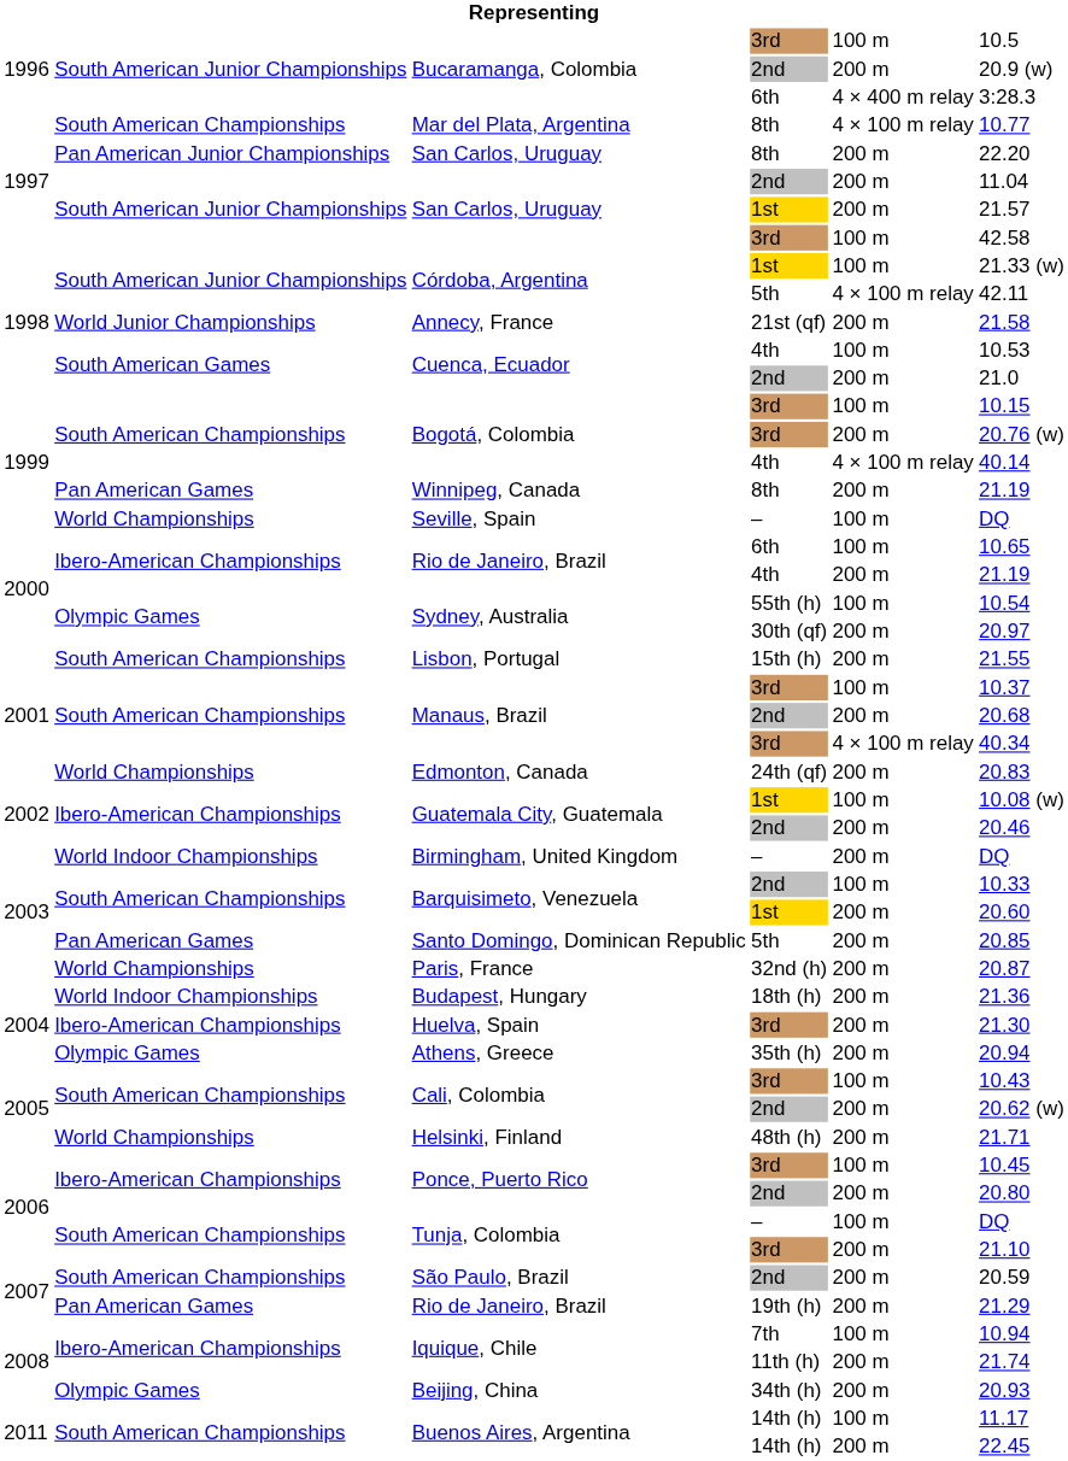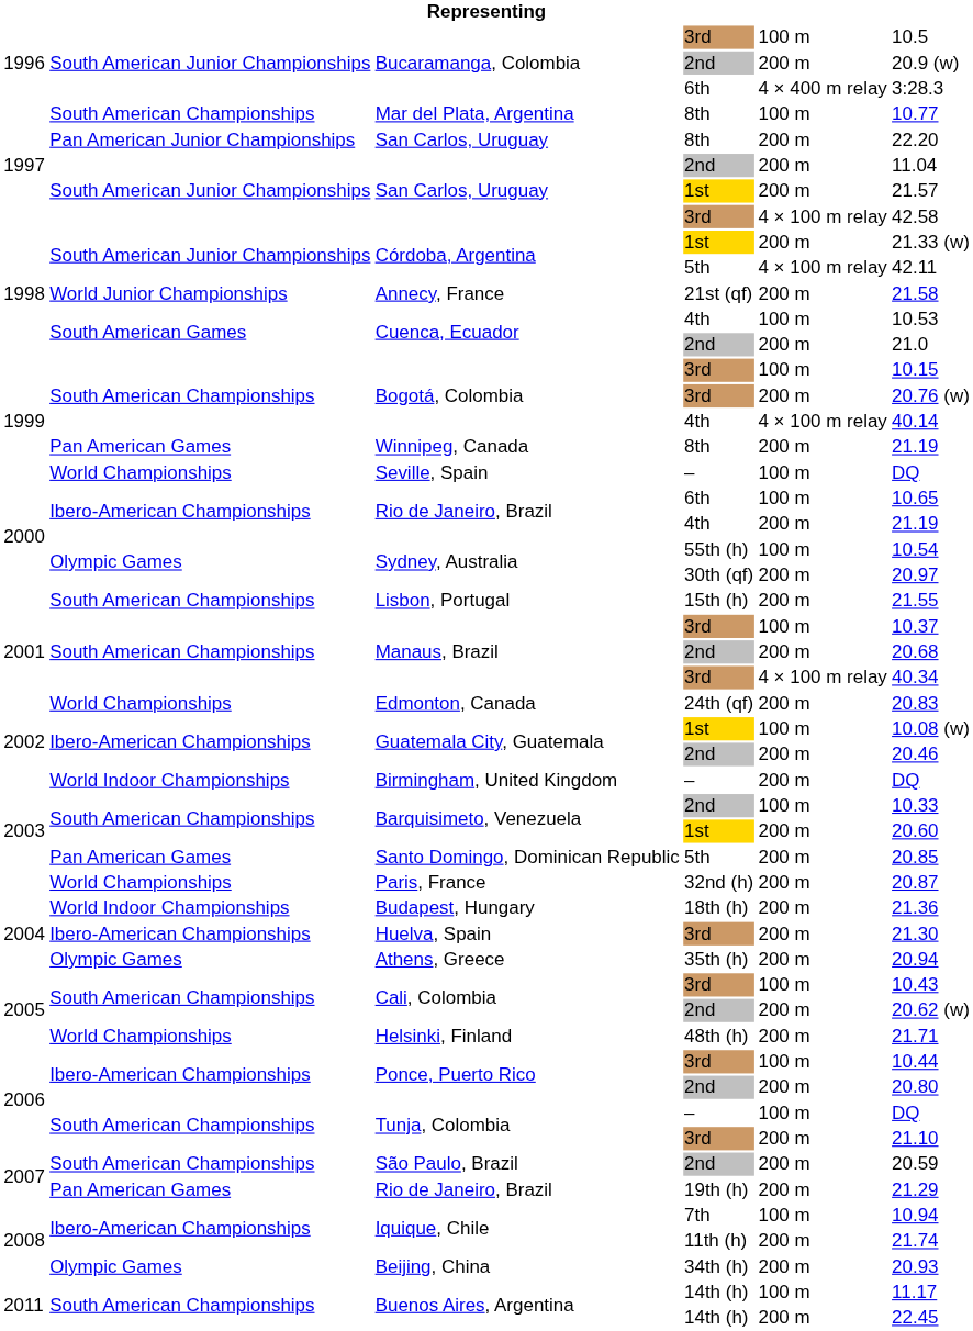Mar del Plata, Argentina | column 5: 4 × 100 m relay -> 100 m
San Carlos, Uruguay / 3rd | column 5: 100 m -> 4 × 100 m relay
Córdoba, Argentina / 1st | column 5: 100 m -> 200 m
Ponce, Puerto Rico / 3rd | column 6: 10.45 -> 10.44
